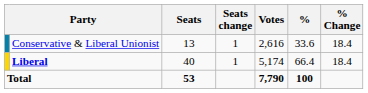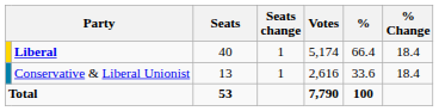rows swapped: Liberal <-> Conservative & Liberal Unionist
